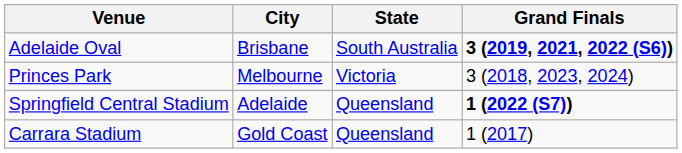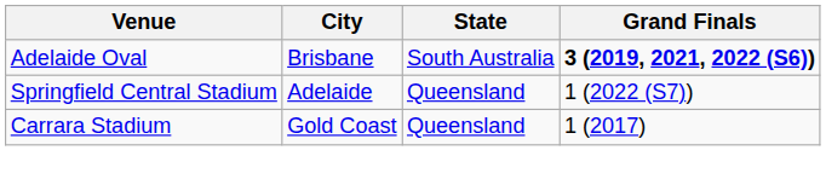- row: Princes Park | Melbourne | Victoria | 3 (2018, 2023, 2024)
Springfield Central Stadium | Grand Finals: bold -> normal
